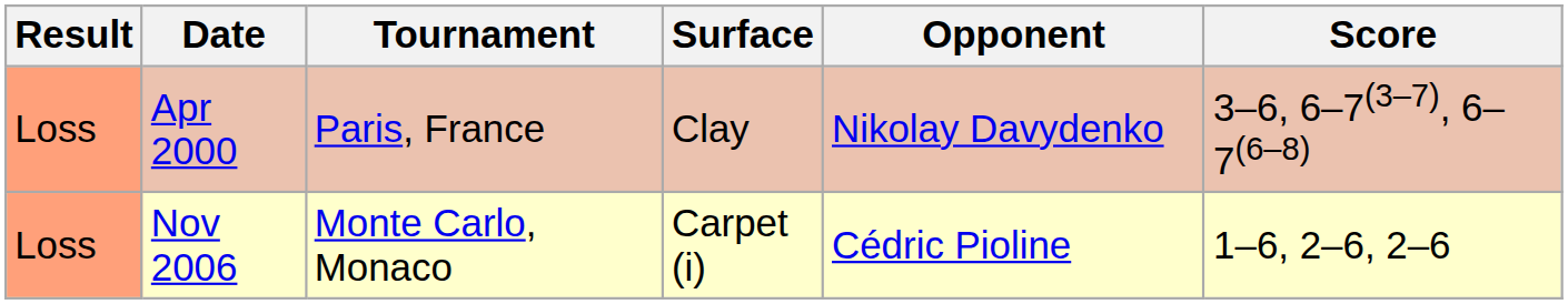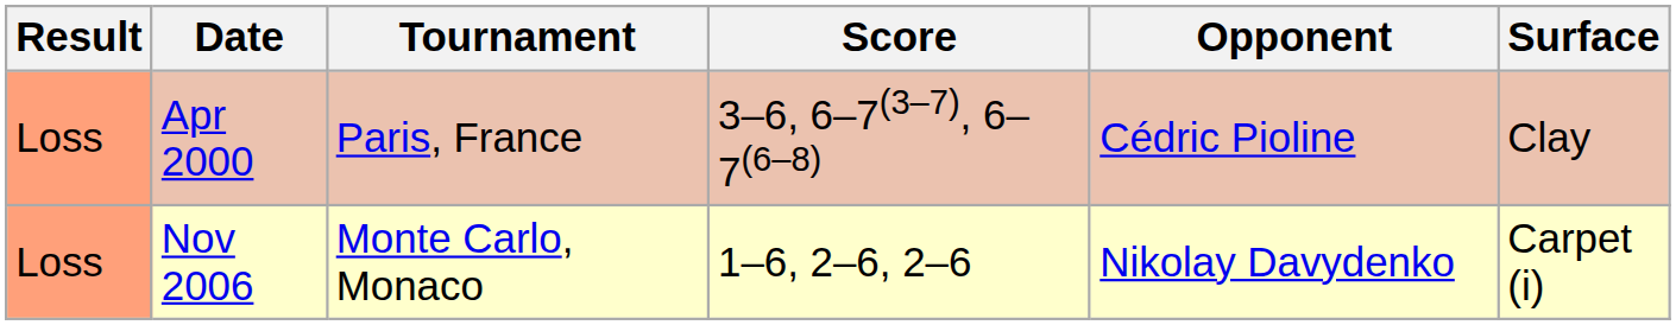columns swapped: Surface <-> Score
Apr 2000 | Opponent: Nikolay Davydenko -> Cédric Pioline
Nov 2006 | Opponent: Cédric Pioline -> Nikolay Davydenko
